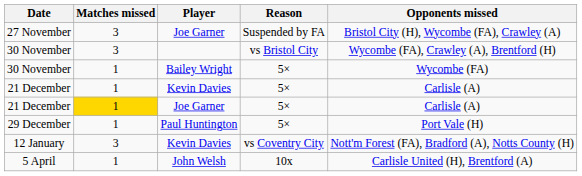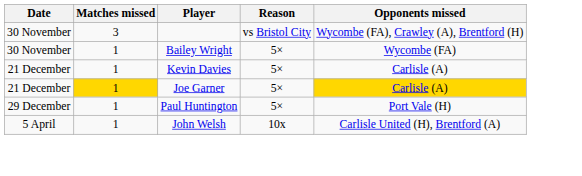- row: 27 November | 3 | Joe Garner | Suspended by FA | Bristol City (H), Wycombe (FA), Crawley (A)
21 December / Joe Garner | Opponents missed: no background -> gold background
- row: 12 January | 3 | Kevin Davies | vs Coventry City | Nott'm Forest (FA), Bradford (A), Notts County (H)
